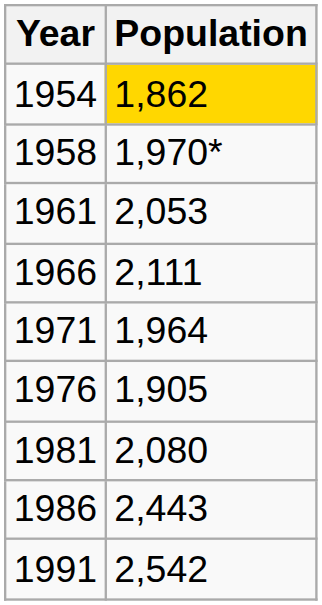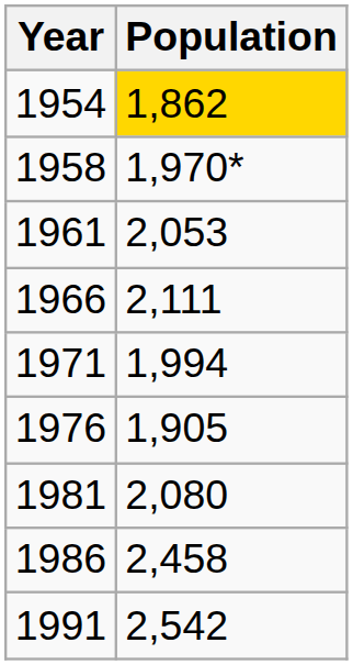1971 | Population: 1,964 -> 1,994
1986 | Population: 2,443 -> 2,458
